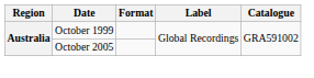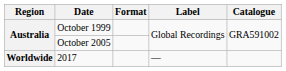+ row: Worldwide | 2017 | —
